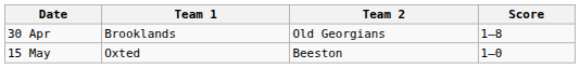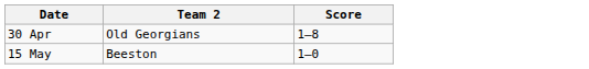- column: Team 1 | Brooklands | Oxted
